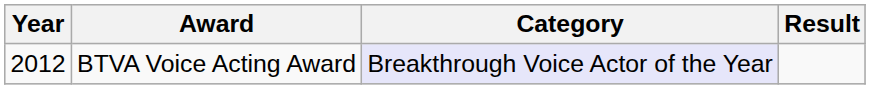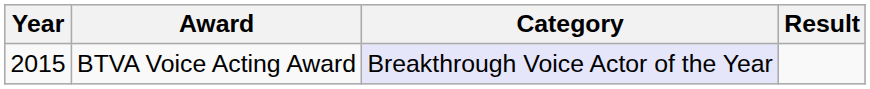BTVA Voice Acting Award | Year: 2012 -> 2015
